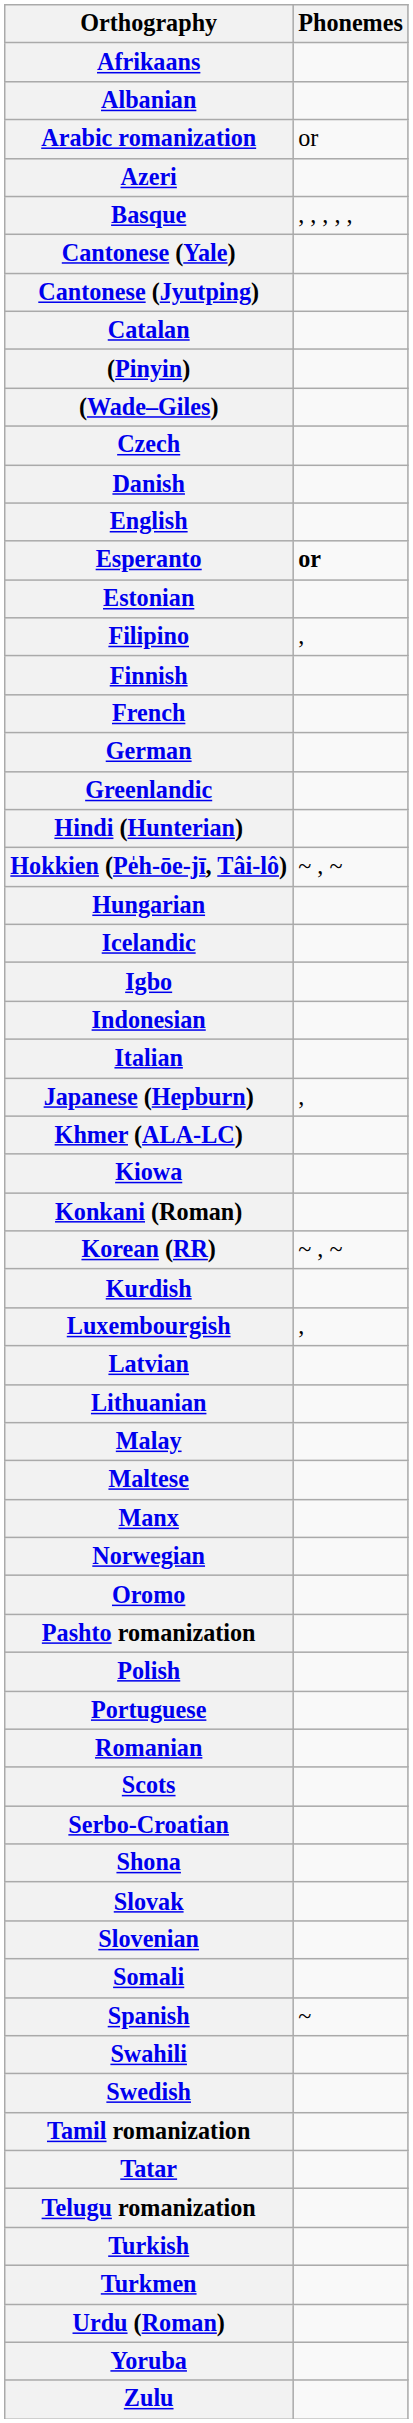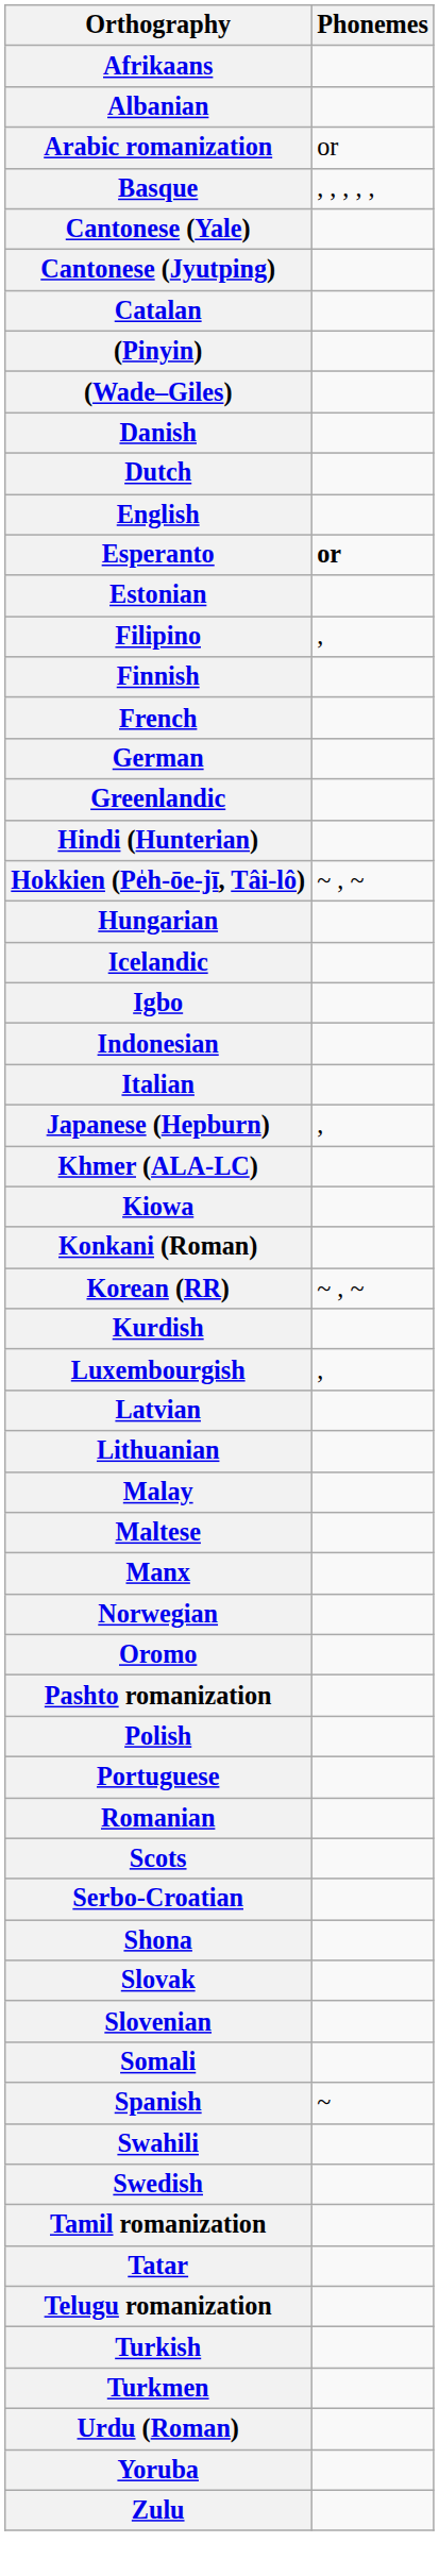- row: Azeri
- row: Czech
+ row: Dutch
